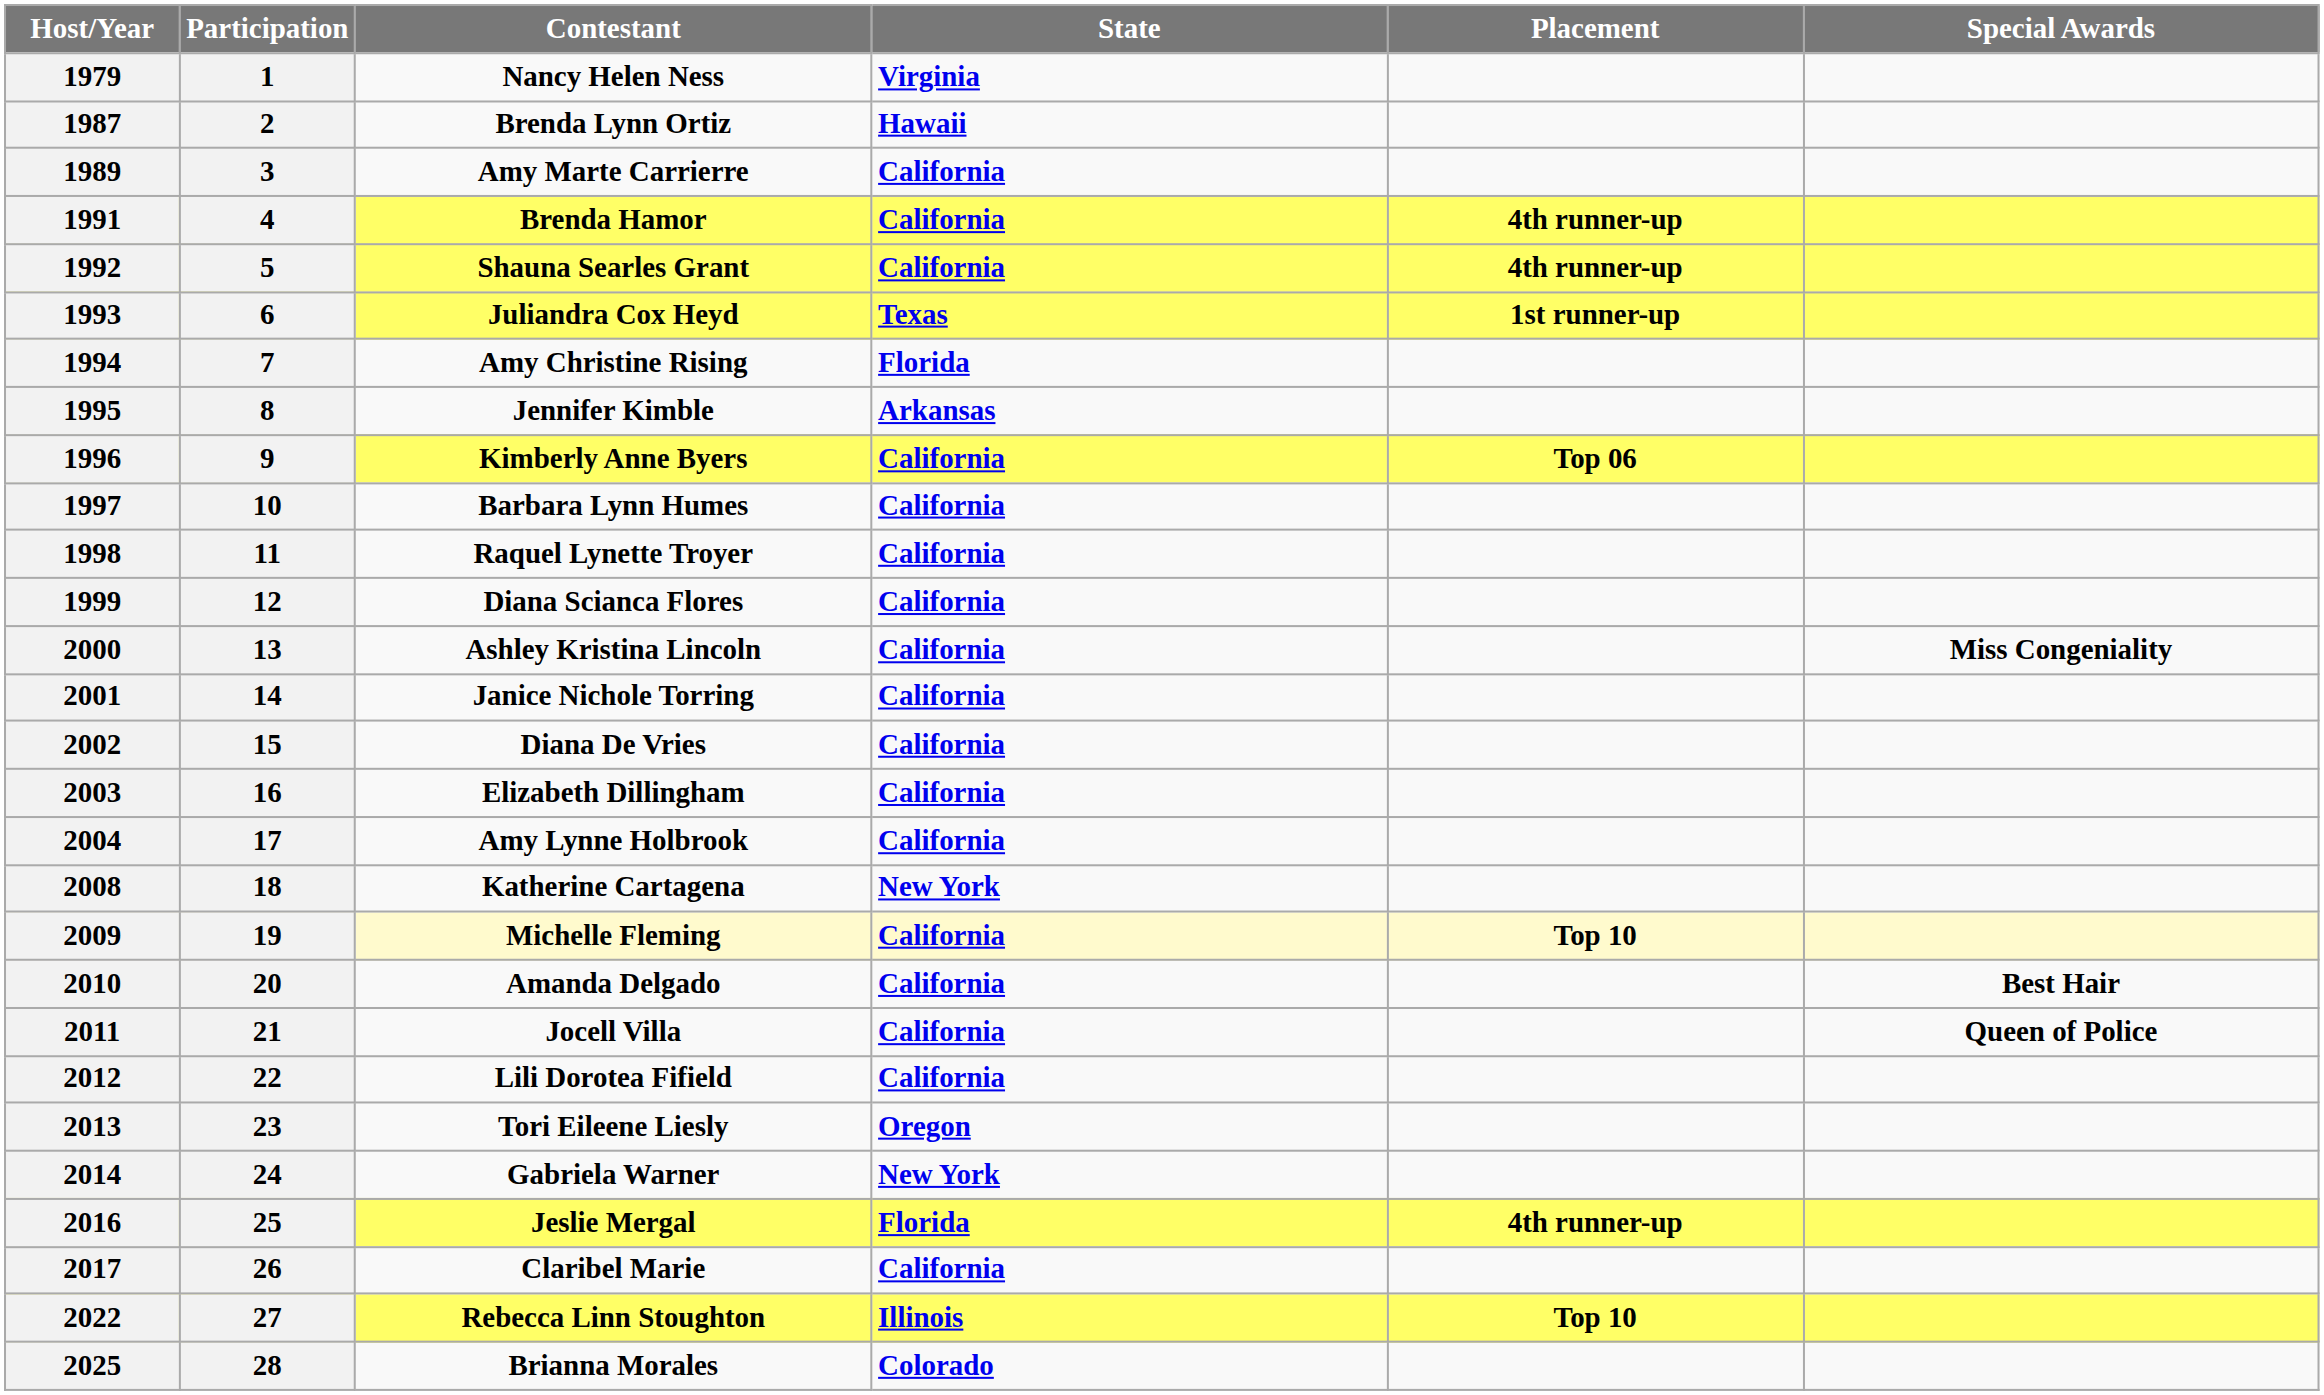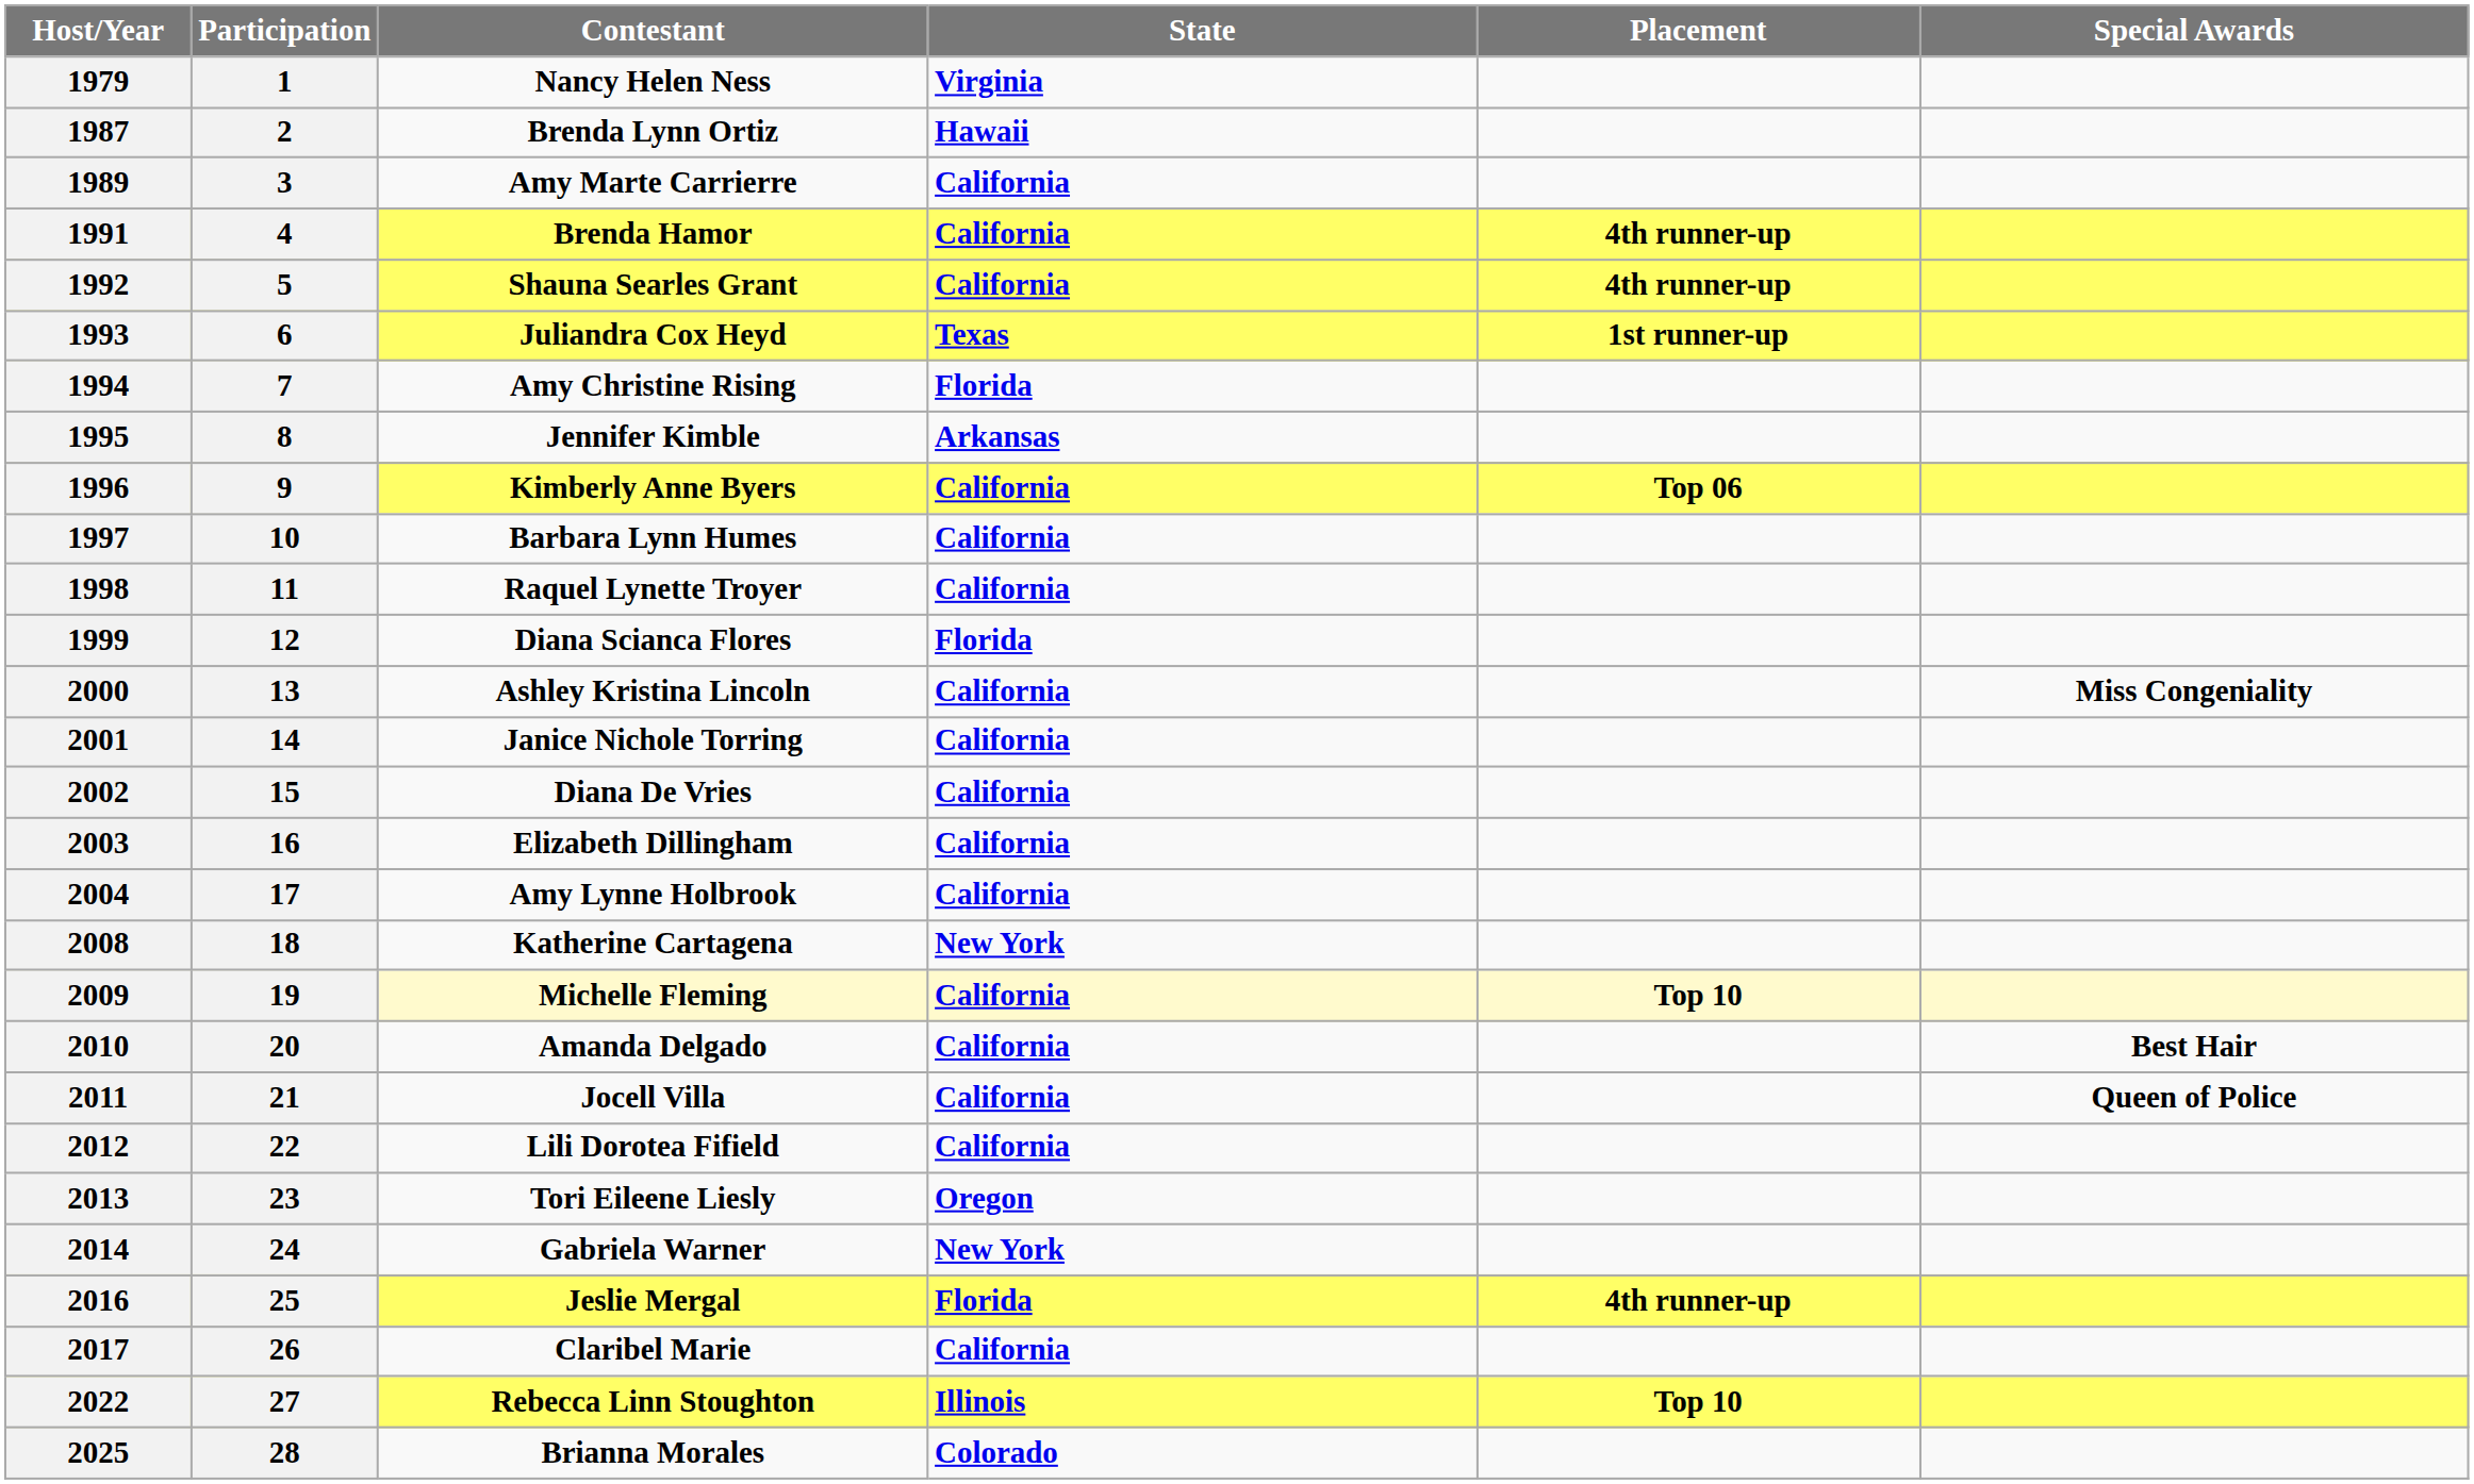1999 | State: California -> Florida
